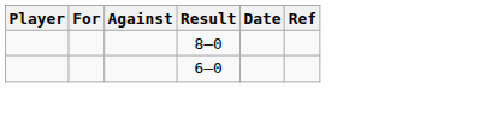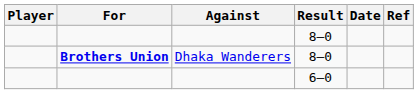+ row: Brothers Union | Dhaka Wanderers | 8–0
